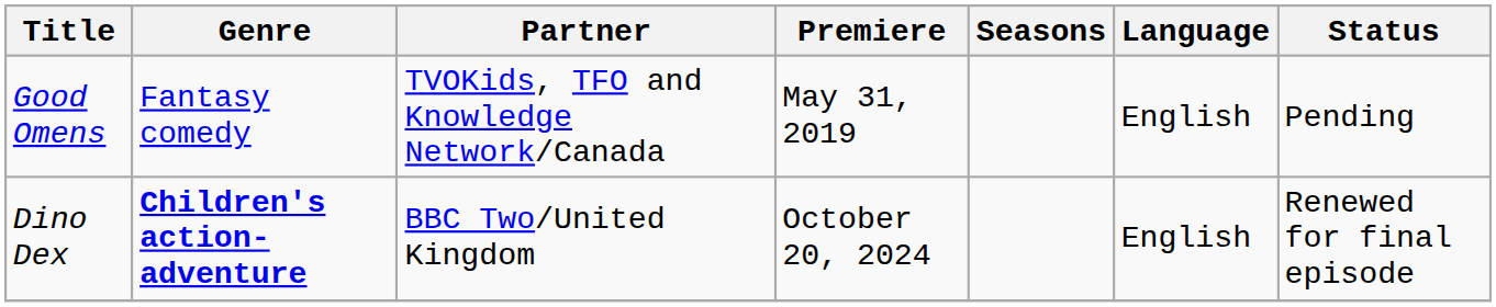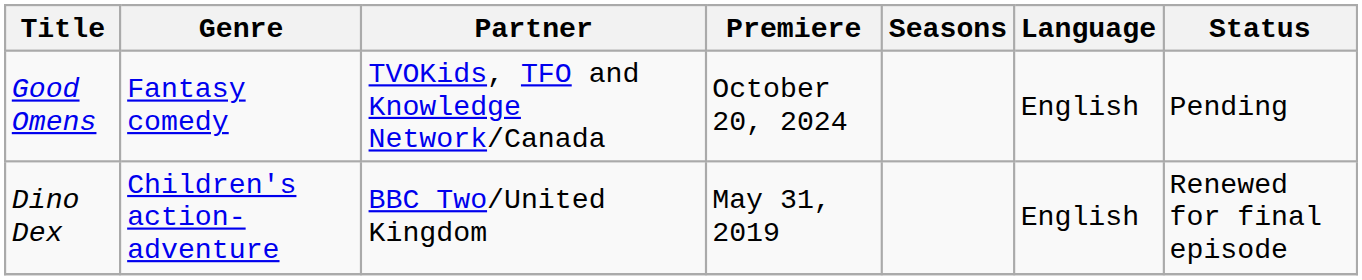Good Omens | Premiere: May 31, 2019 -> October 20, 2024
Dino Dex | Genre: bold -> normal
Dino Dex | Premiere: October 20, 2024 -> May 31, 2019
